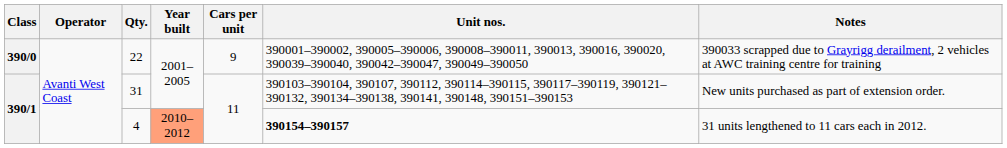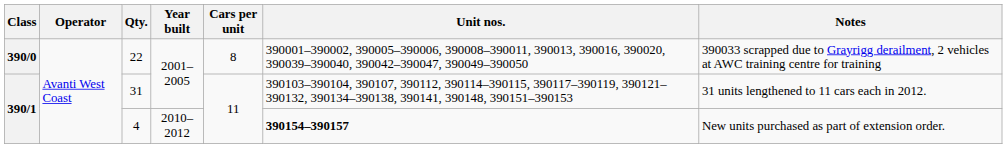22 | Cars per unit: 9 -> 8
31 | Notes: New units purchased as part of extension order. -> 31 units lengthened to 11 cars each in 2012.
4 | Year built: lightsalmon background -> no background
4 | Notes: 31 units lengthened to 11 cars each in 2012. -> New units purchased as part of extension order.
